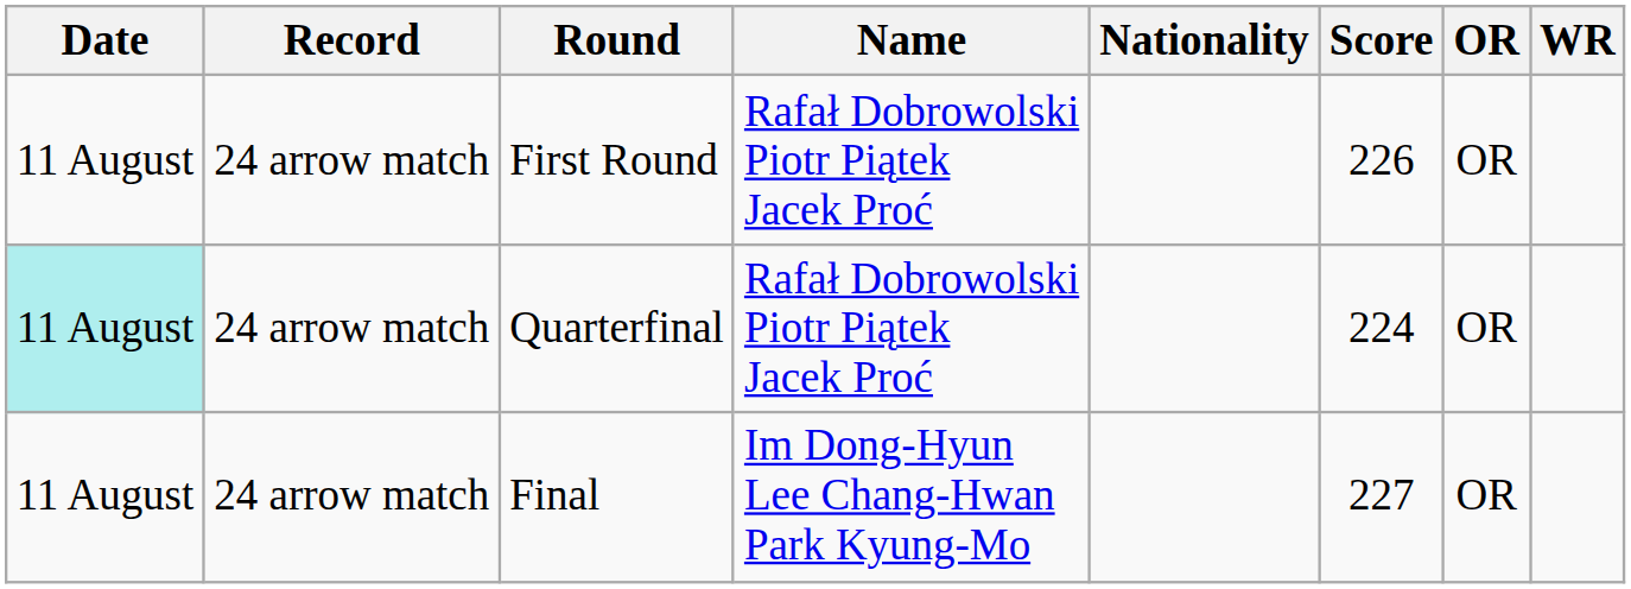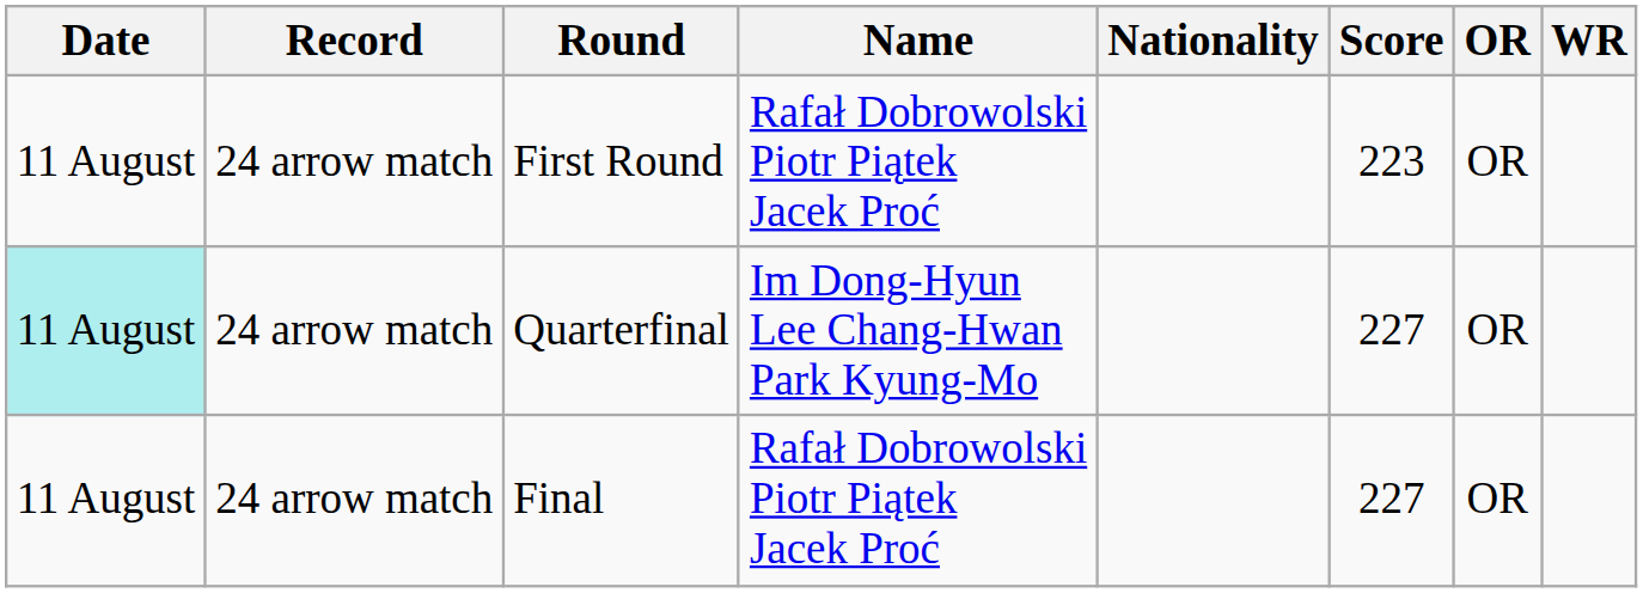First Round | Score: 226 -> 223
Quarterfinal | Name: Rafał Dobrowolski Piotr Piątek Jacek Proć -> Im Dong-Hyun Lee Chang-Hwan Park Kyung-Mo
Quarterfinal | Score: 224 -> 227
Final | Name: Im Dong-Hyun Lee Chang-Hwan Park Kyung-Mo -> Rafał Dobrowolski Piotr Piątek Jacek Proć
